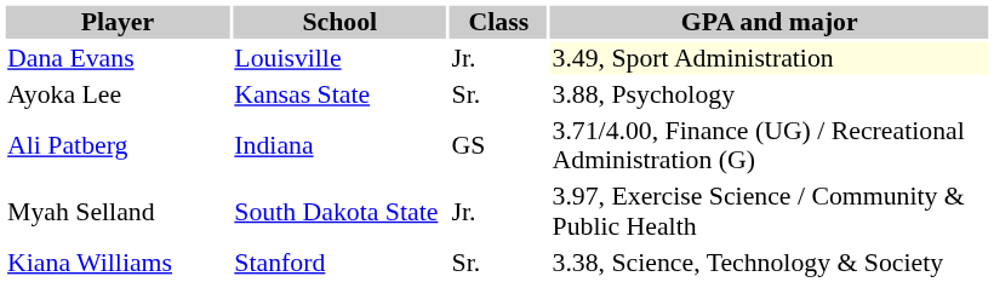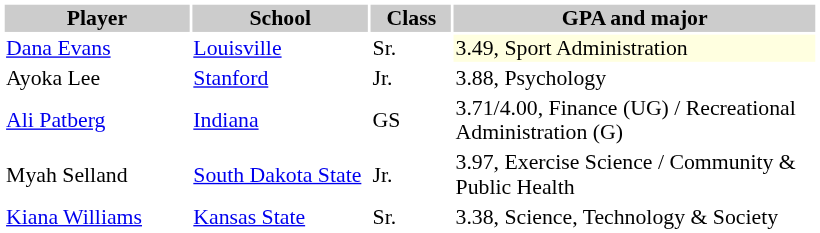Dana Evans | Class: Jr. -> Sr.
Ayoka Lee | School: Kansas State -> Stanford
Ayoka Lee | Class: Sr. -> Jr.
Kiana Williams | School: Stanford -> Kansas State
